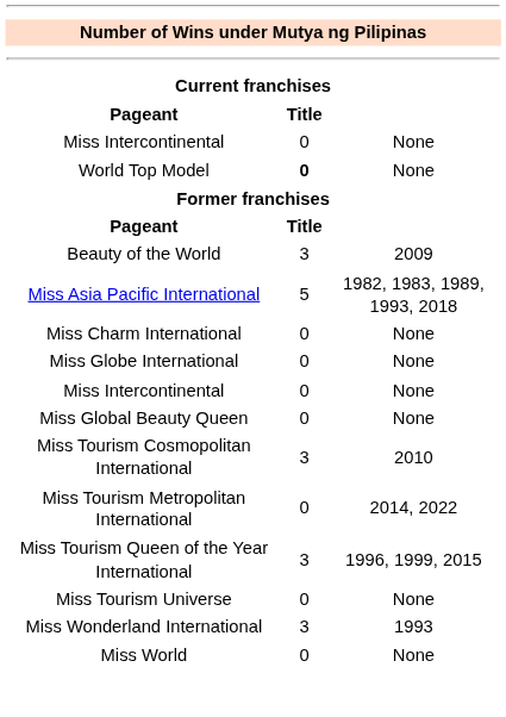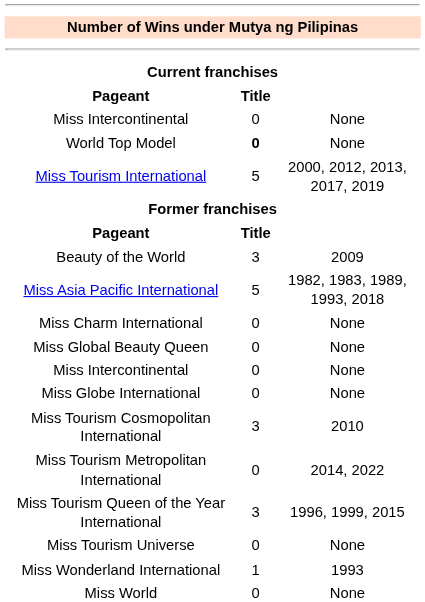+ row: Miss Tourism International | 5 | 2000, 2012, 2013, 2017, 2019
rows swapped: Miss Global Beauty Queen <-> Miss Globe International
Miss Wonderland International | column 2: 3 -> 1
